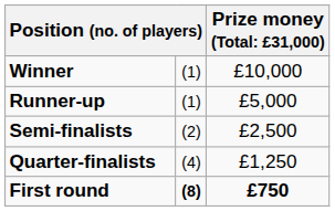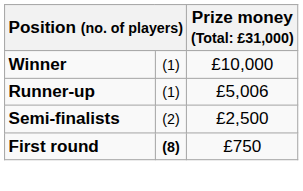Runner-up | column 3: £5,000 -> £5,006
- row: Quarter-finalists | (4) | £1,250
First round | column 3: bold -> normal
